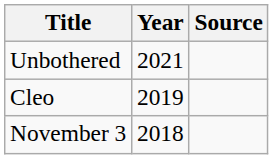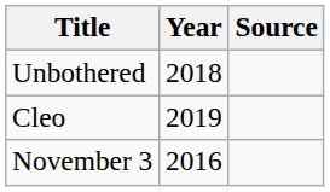Unbothered | Year: 2021 -> 2018
November 3 | Year: 2018 -> 2016
